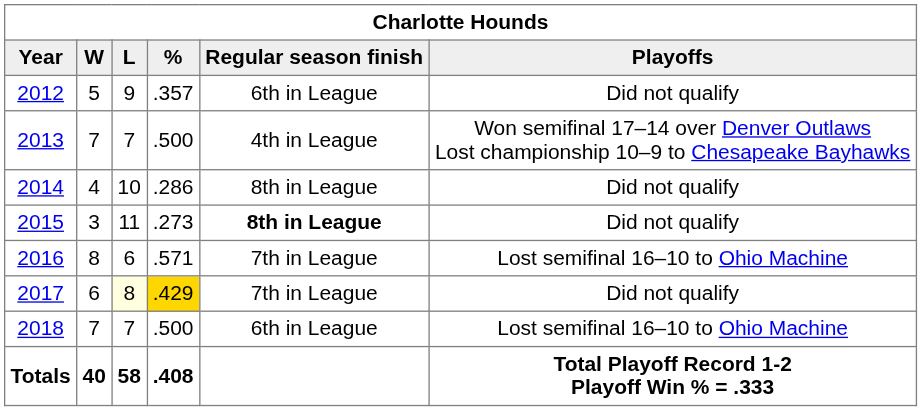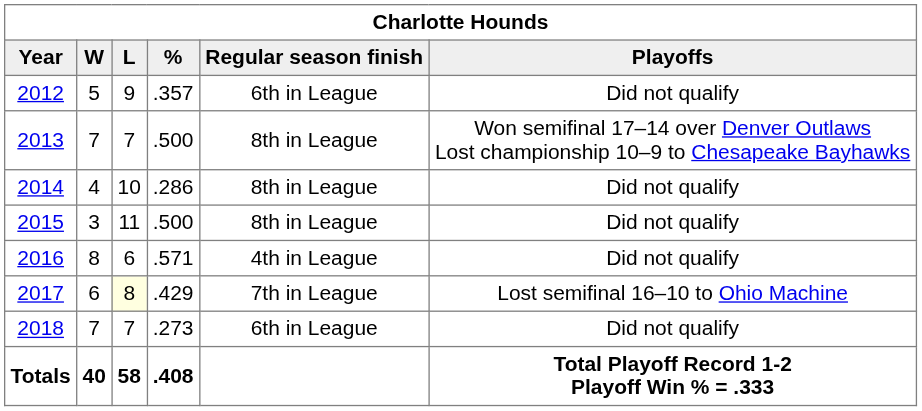2013 | Regular season finish: 4th in League -> 8th in League
2015 | %: .273 -> .500
2015 | Regular season finish: bold -> normal
2016 | Regular season finish: 7th in League -> 4th in League
2016 | Playoffs: Lost semifinal 16–10 to Ohio Machine -> Did not qualify
2017 | %: gold background -> no background
2017 | Playoffs: Did not qualify -> Lost semifinal 16–10 to Ohio Machine
2018 | %: .500 -> .273
2018 | Playoffs: Lost semifinal 16–10 to Ohio Machine -> Did not qualify
